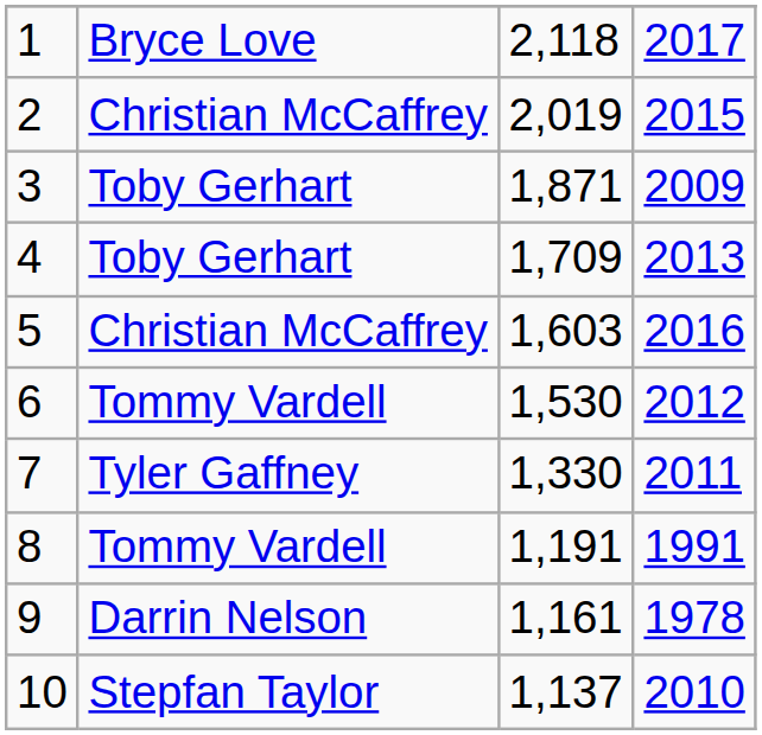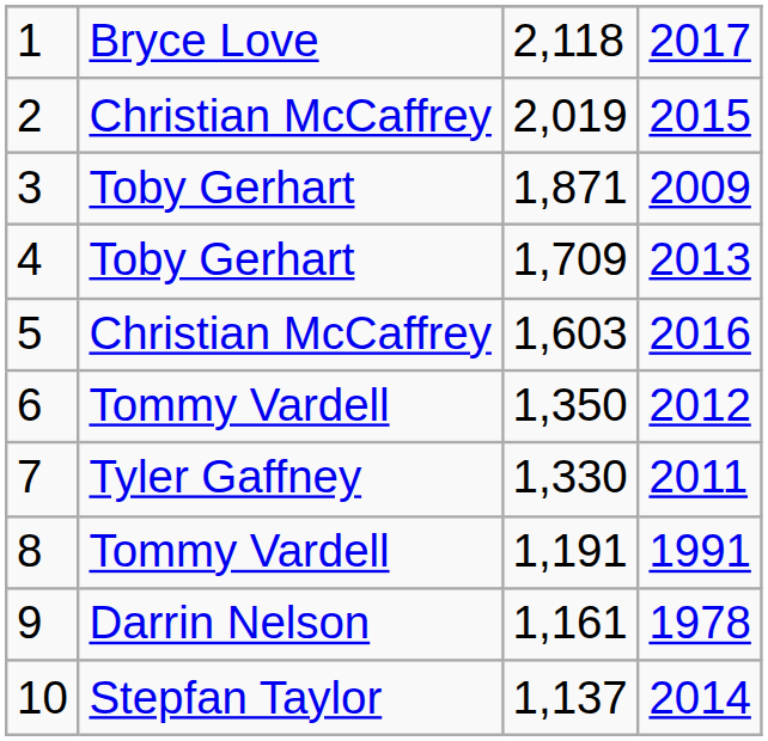6 | column 3: 1,530 -> 1,350
10 | column 4: 2010 -> 2014
